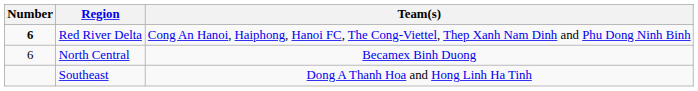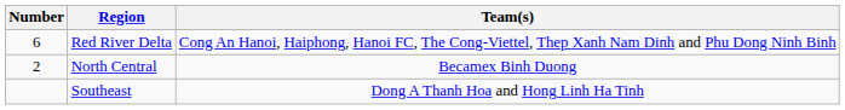Red River Delta | Number: bold -> normal
North Central | Number: 6 -> 2
